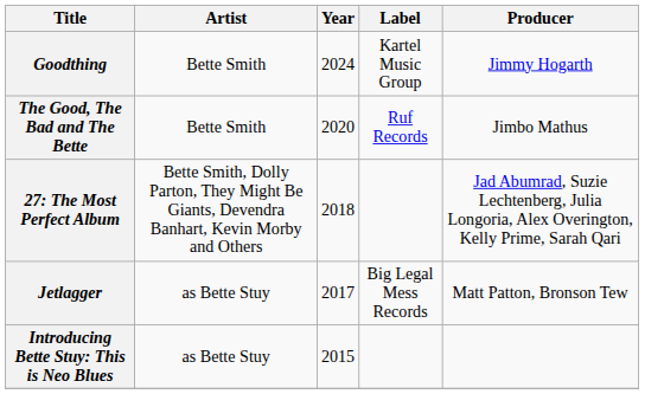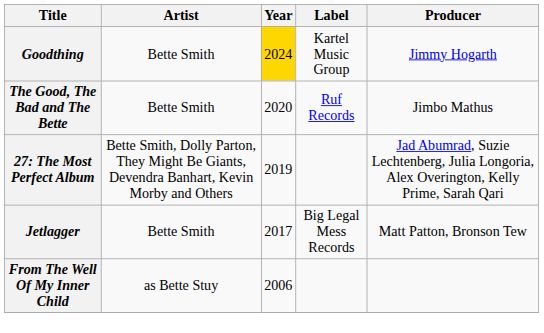Goodthing | Year: no background -> gold background
27: The Most Perfect Album | Year: 2018 -> 2019
Jetlagger | Artist: as Bette Stuy -> Bette Smith
- row: Introducing Bette Stuy: This is Neo Blues | as Bette Stuy | 2015
+ row: From The Well Of My Inner Child | as Bette Stuy | 2006
